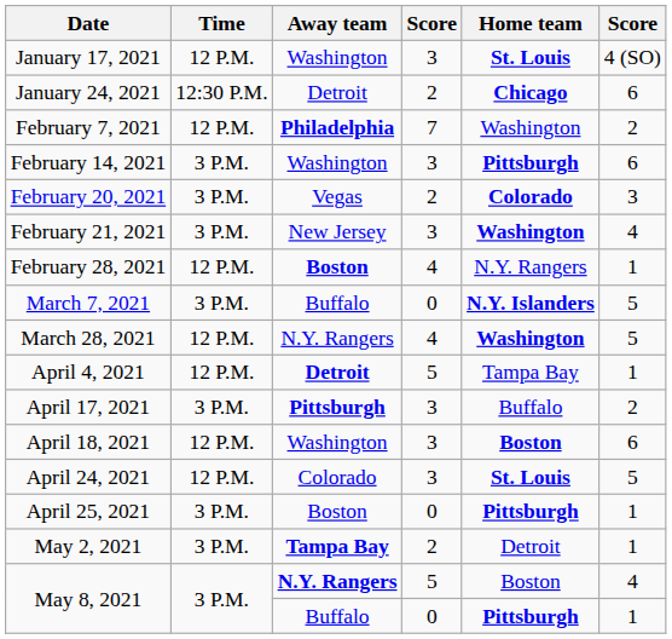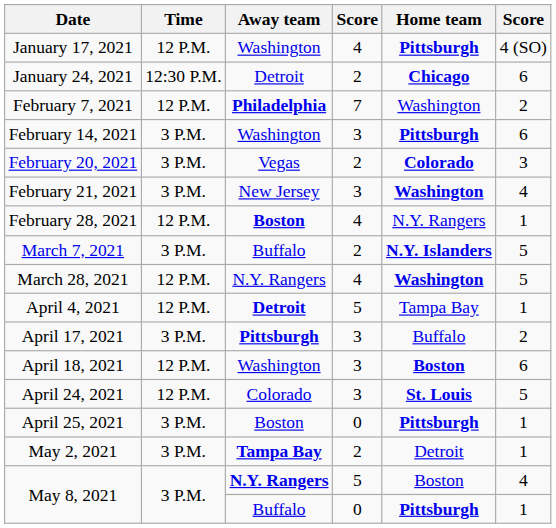January 17, 2021 | column 4: 3 -> 4
January 17, 2021 | Home team: St. Louis -> Pittsburgh
March 7, 2021 | column 4: 0 -> 2
